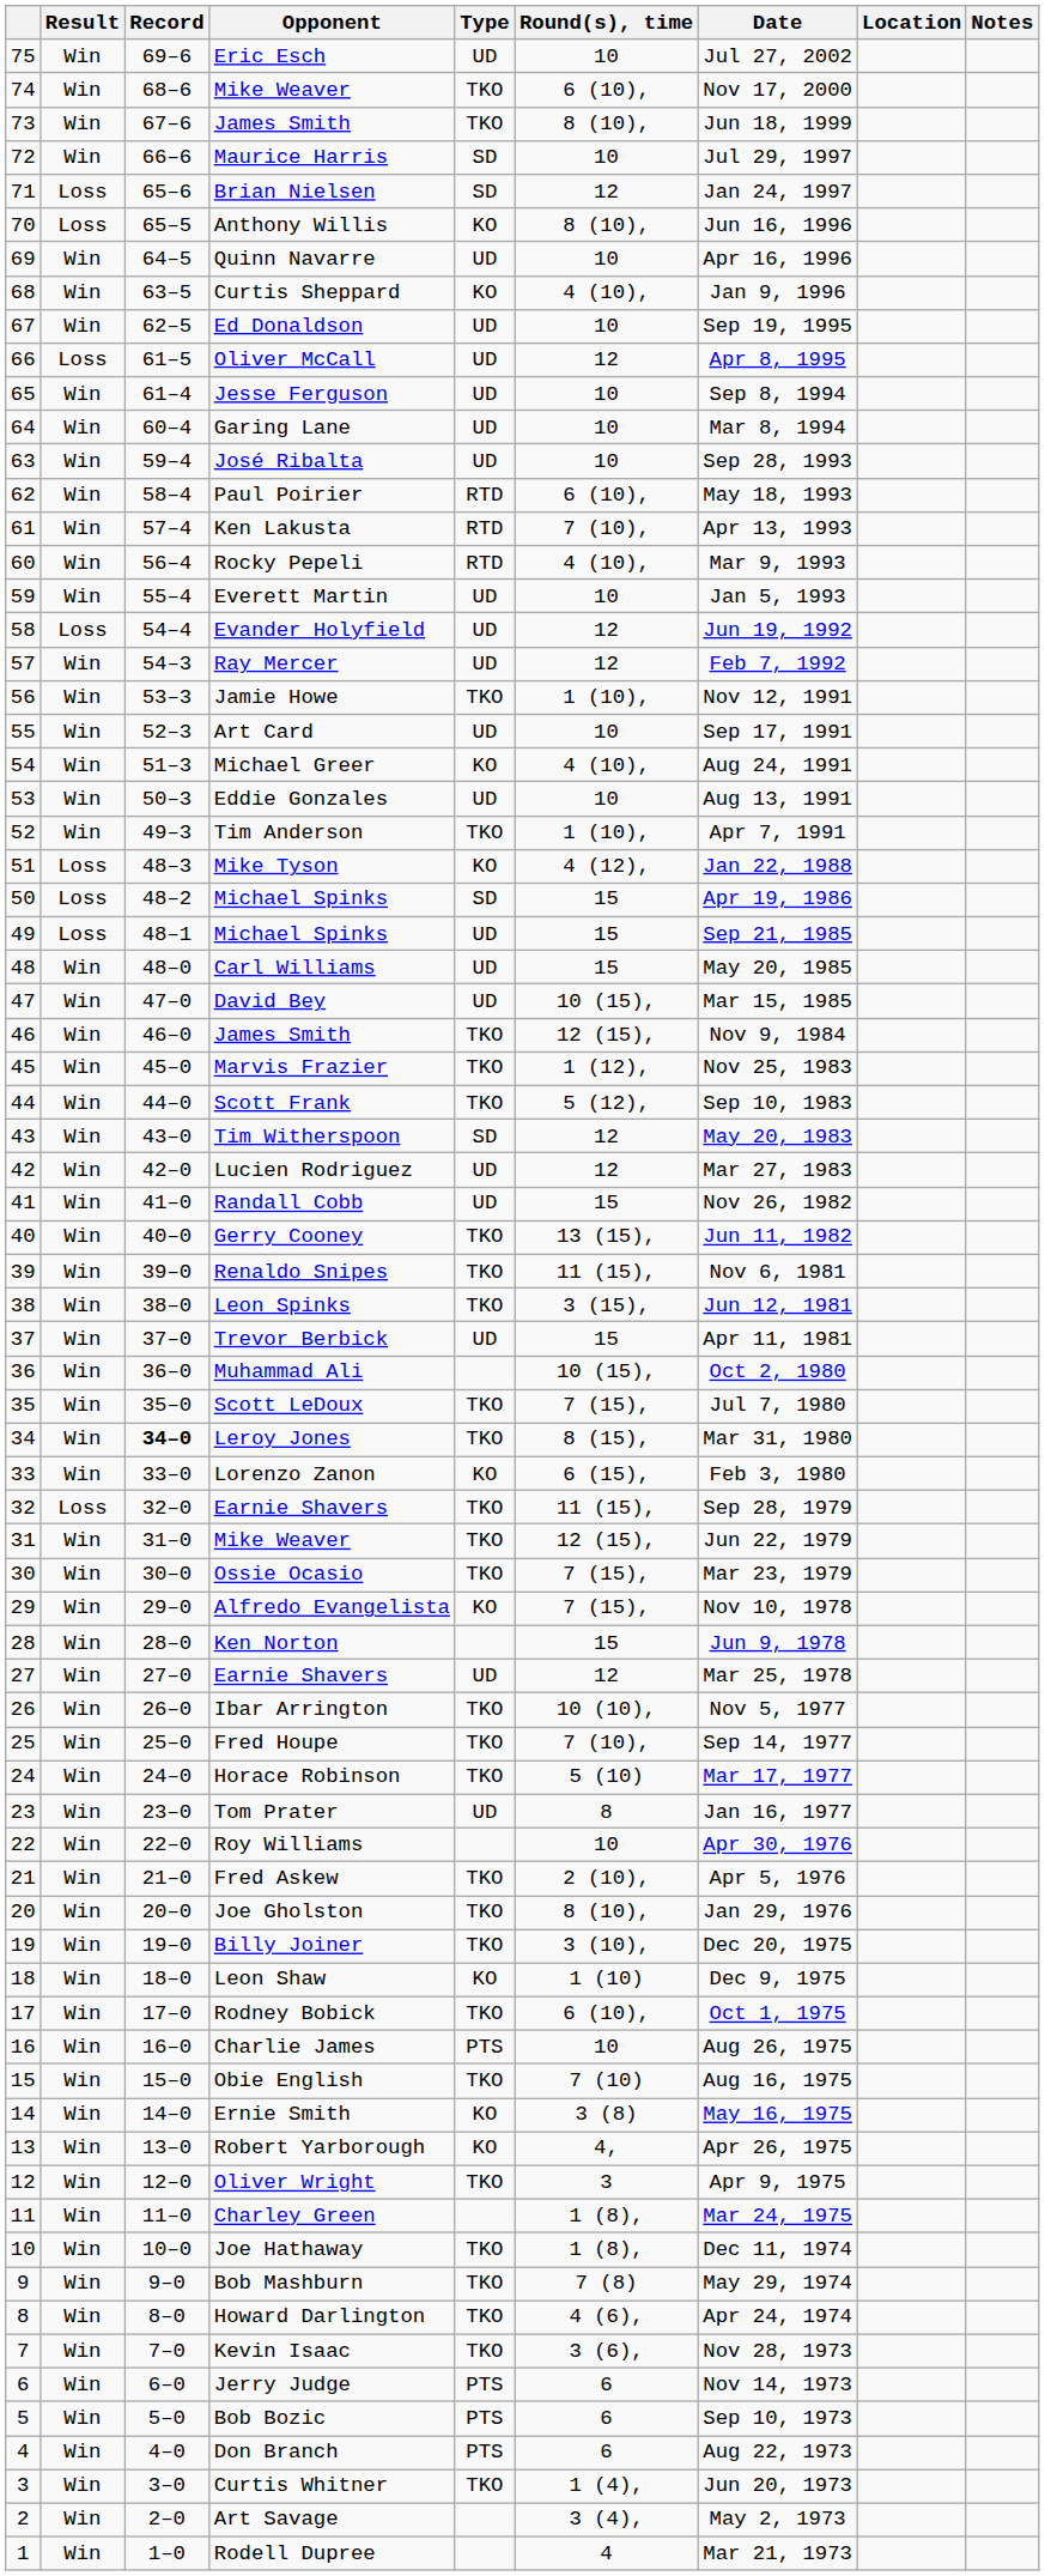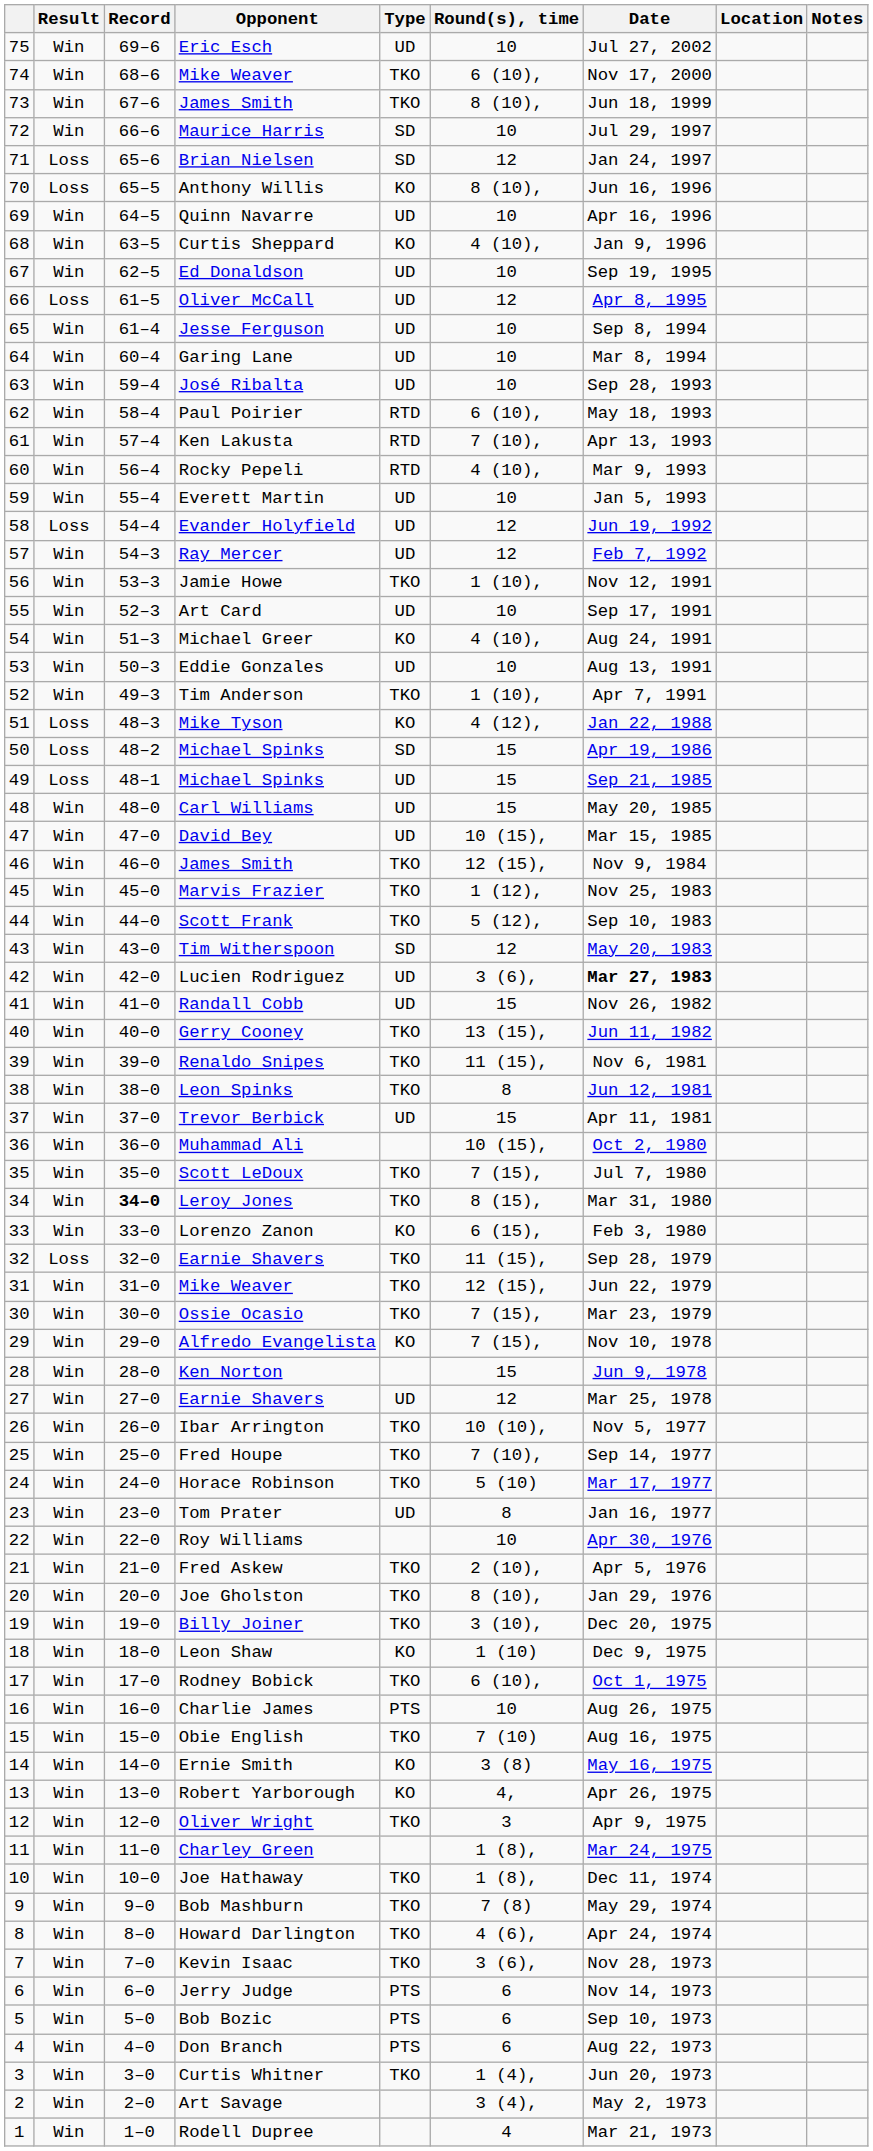Lucien Rodriguez | Round(s), time: 12 -> 3 (6),
Lucien Rodriguez | Date: normal -> bold
Leon Spinks | Round(s), time: 3 (15), -> 8
